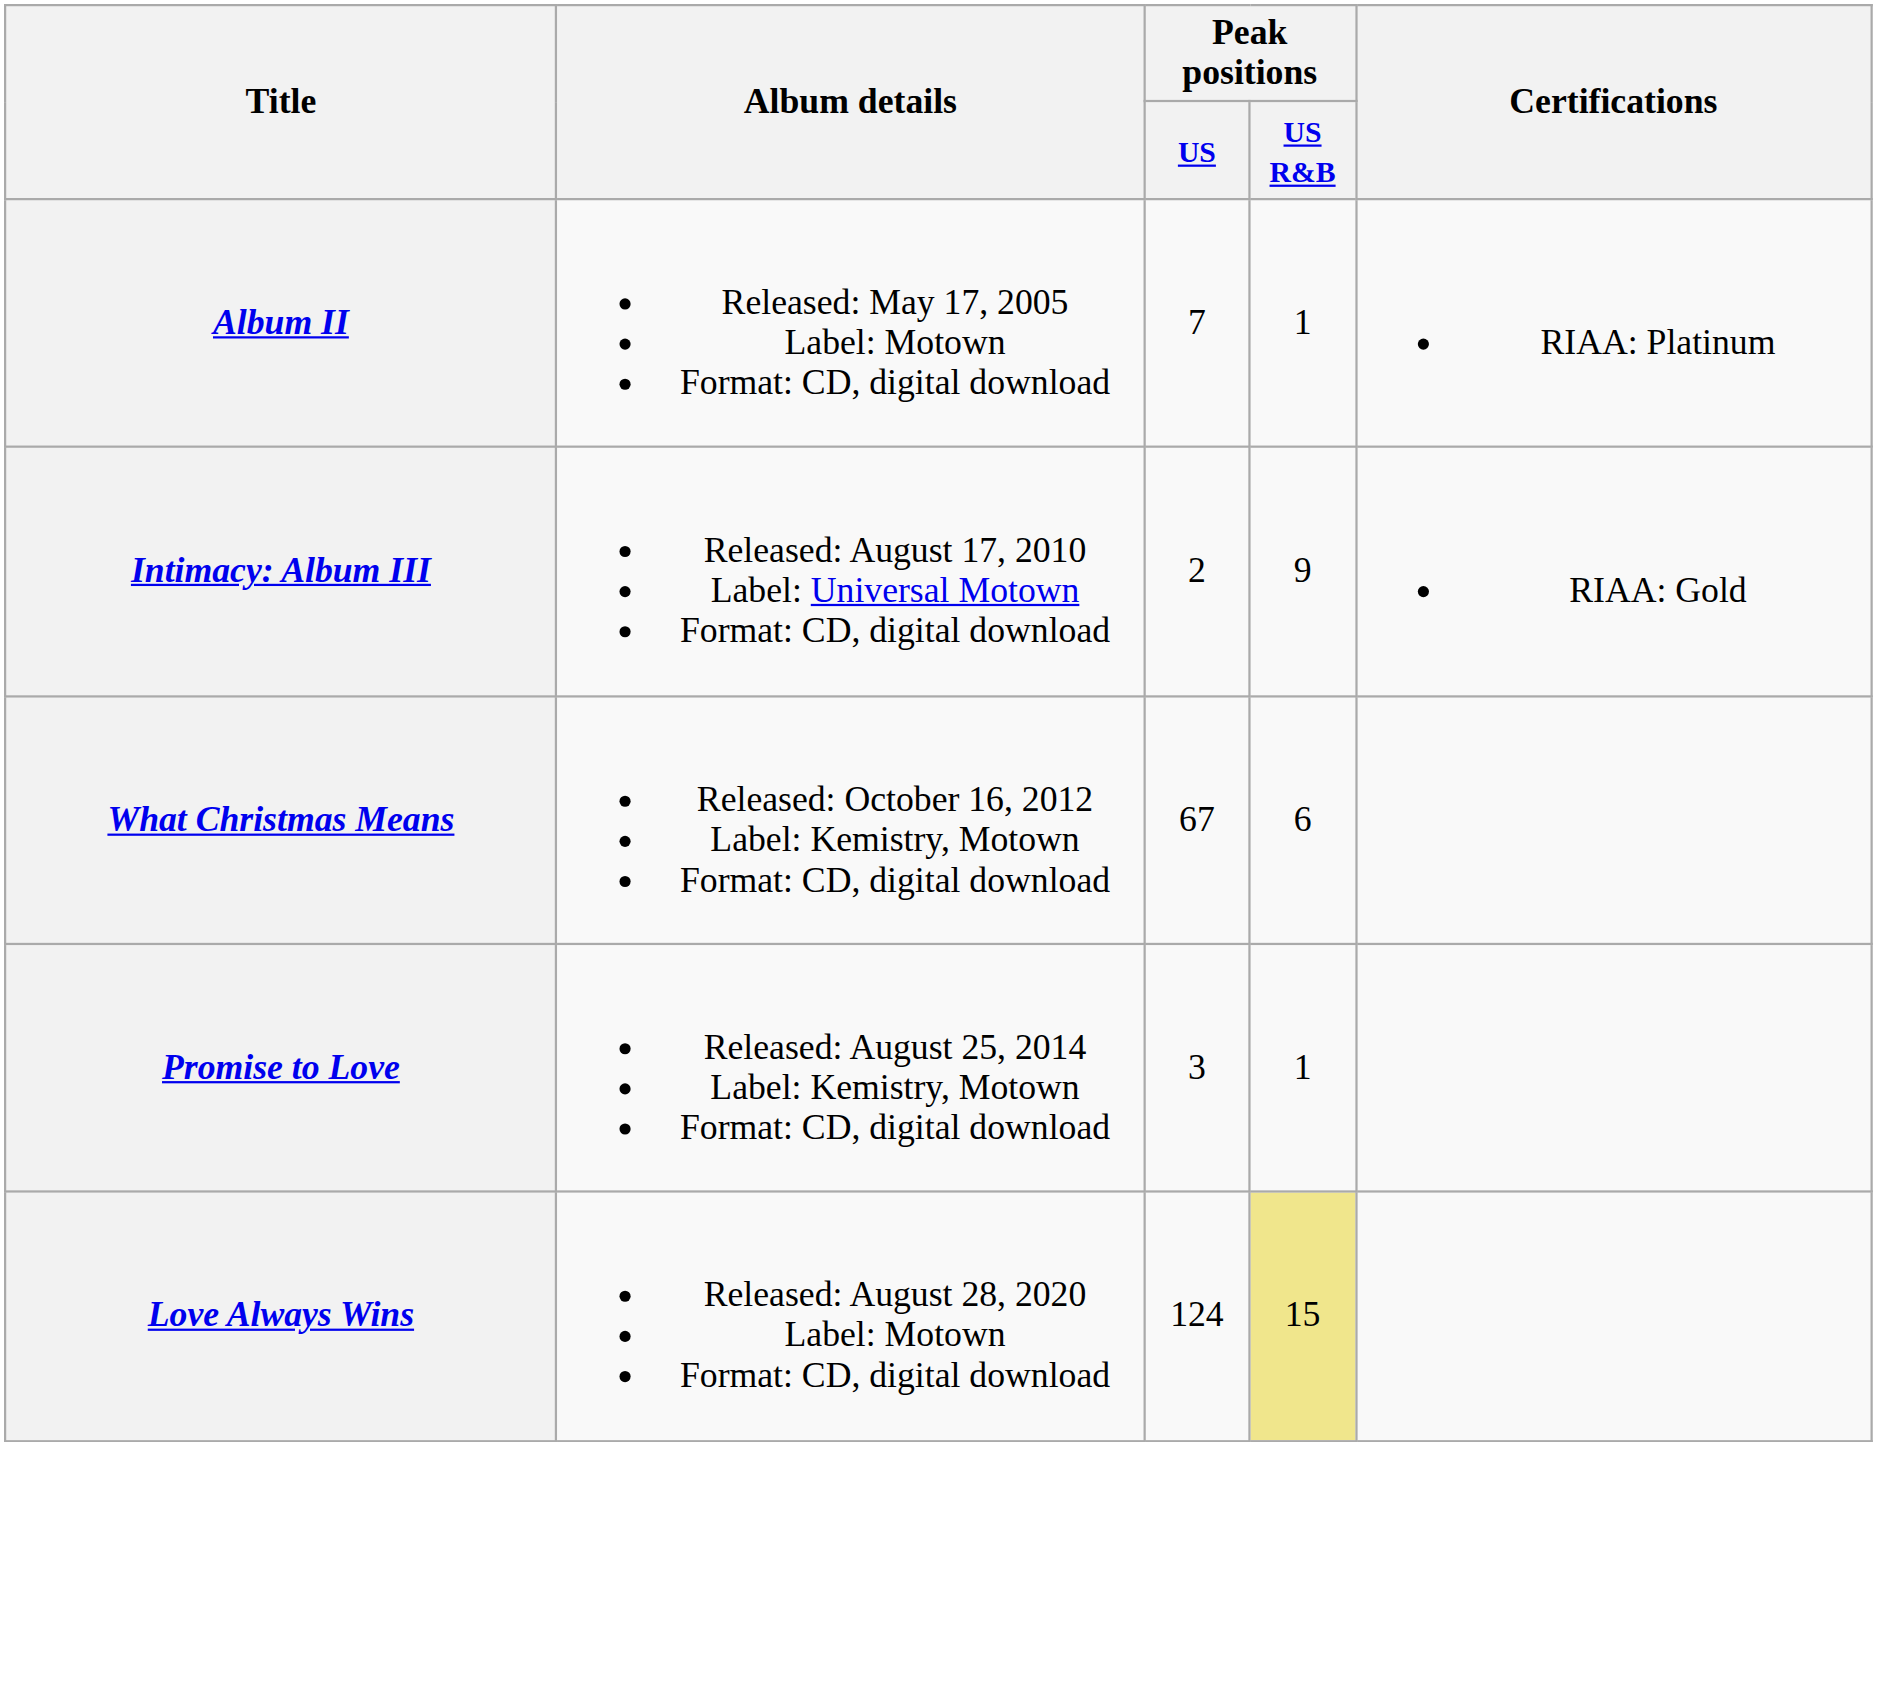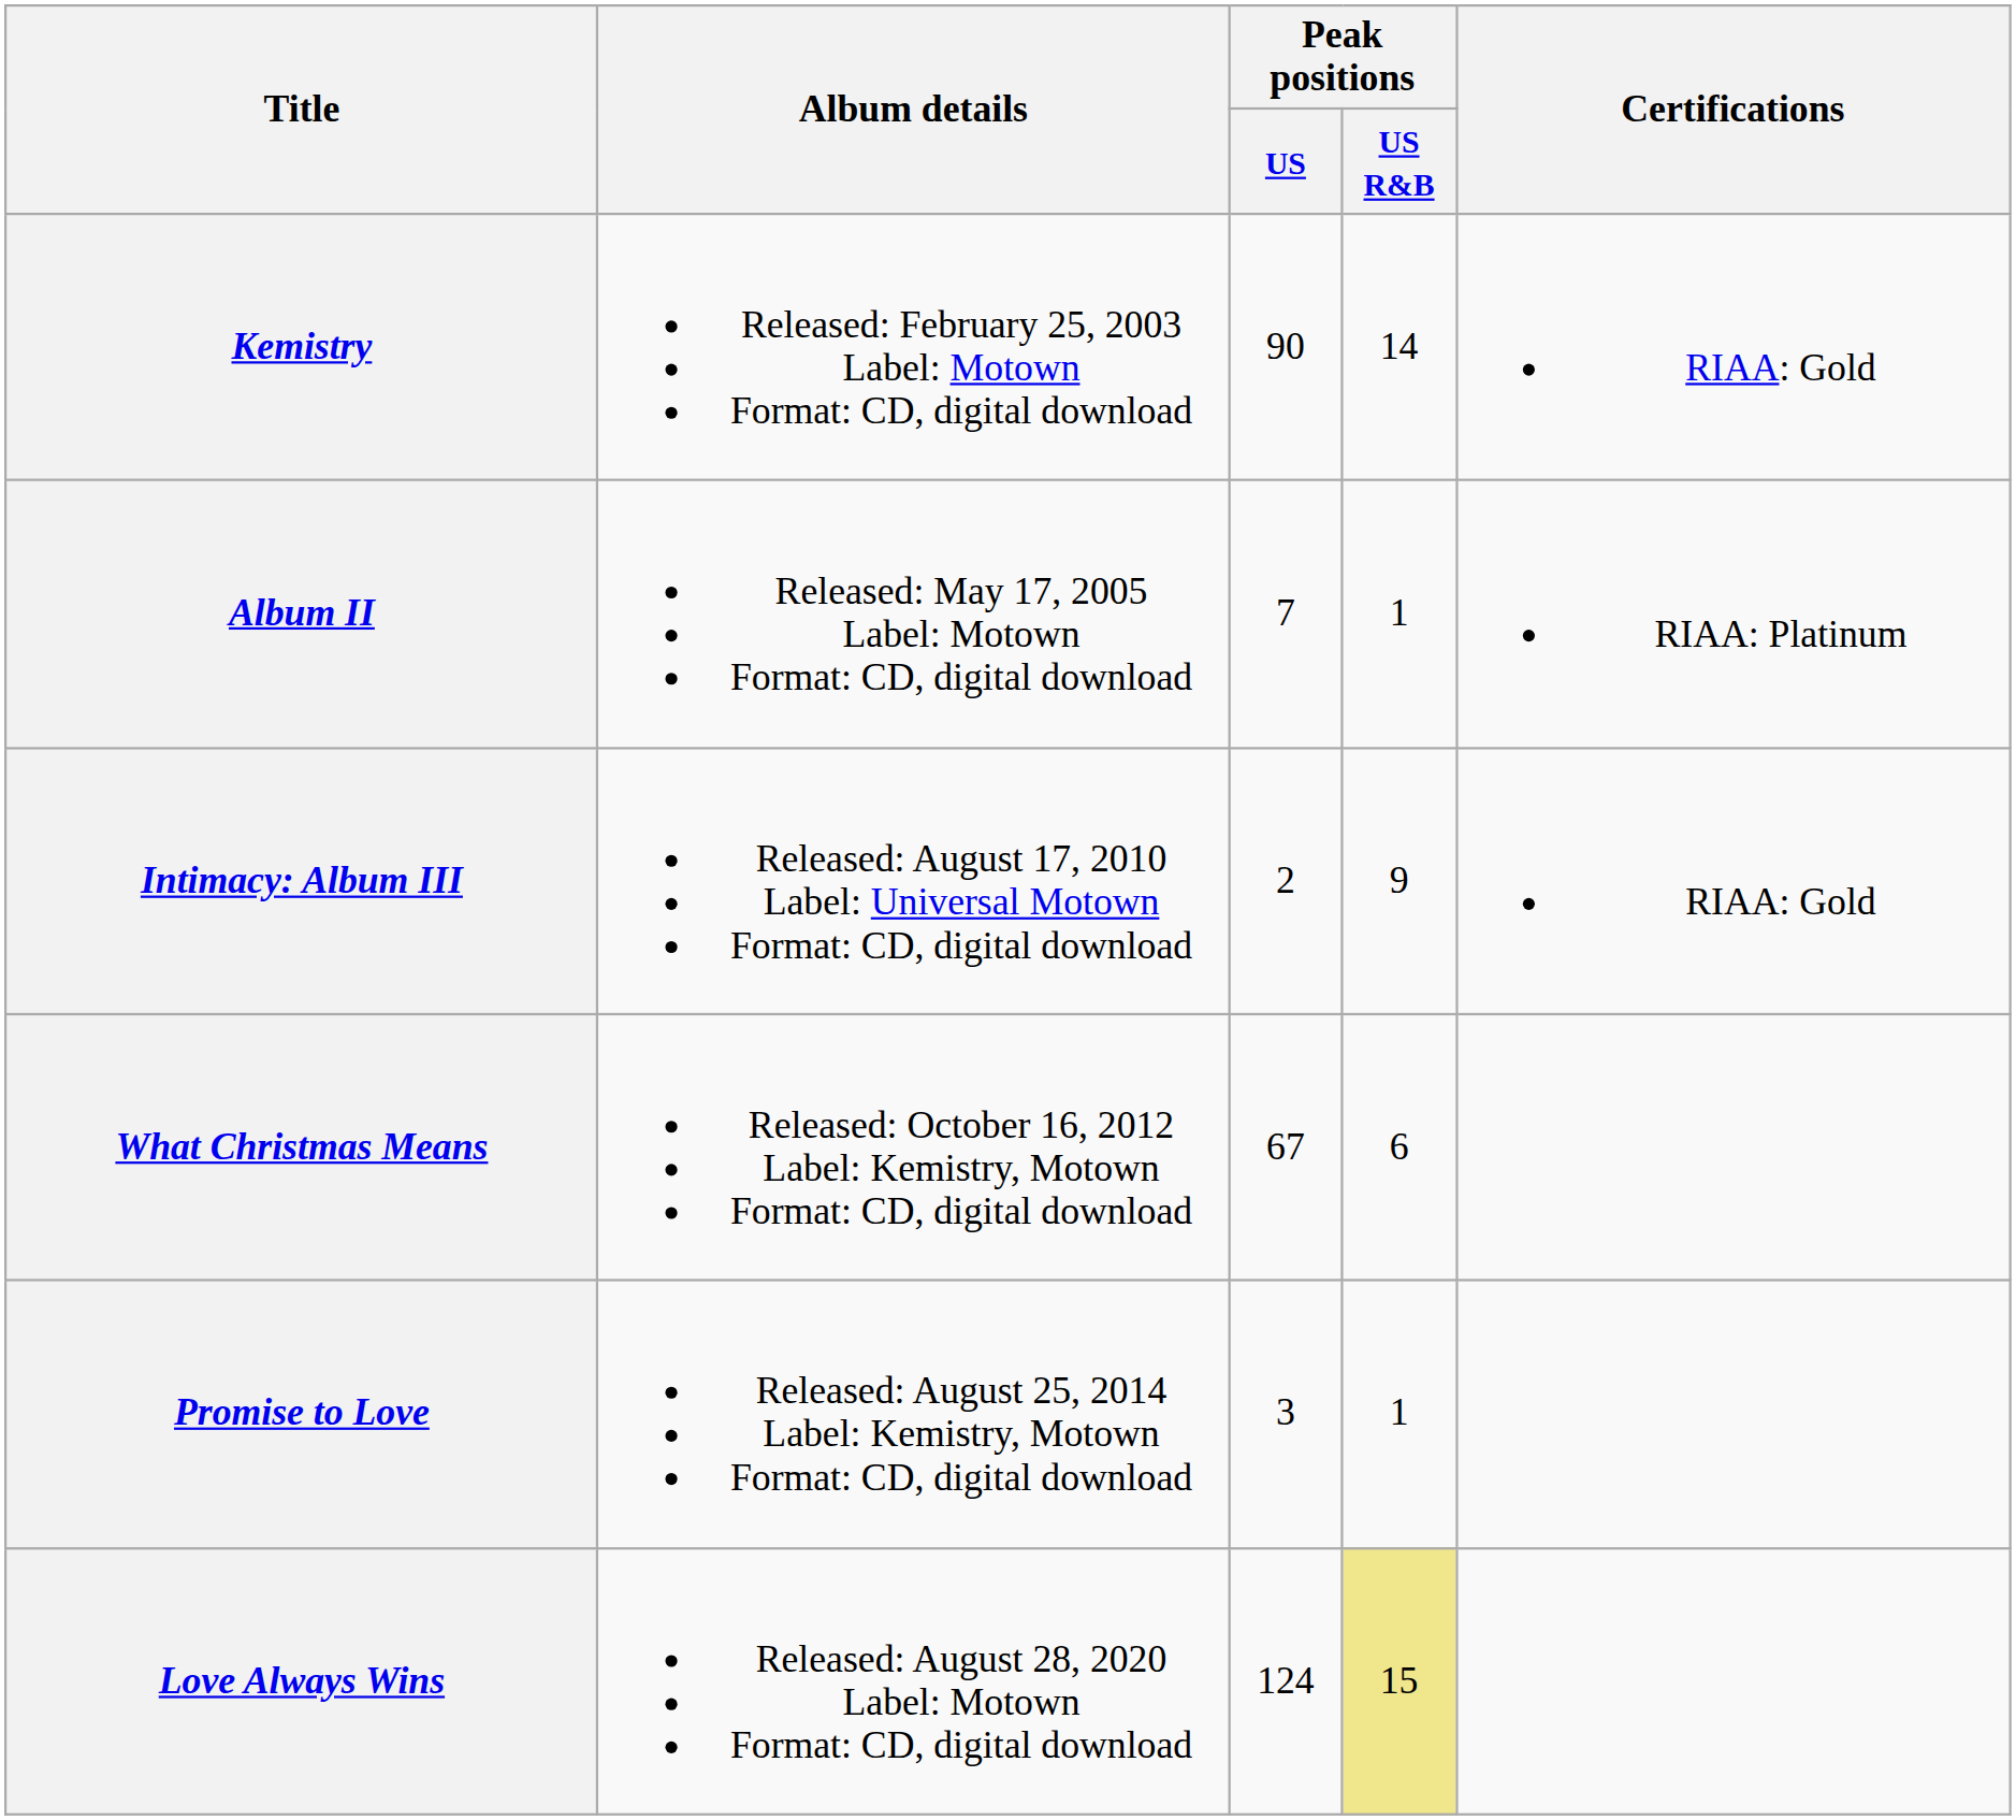+ row: Kemistry | Released: February 25, 2003 Label: Motown Format: CD, digital download | 90 | 14 | RIAA: Gold
